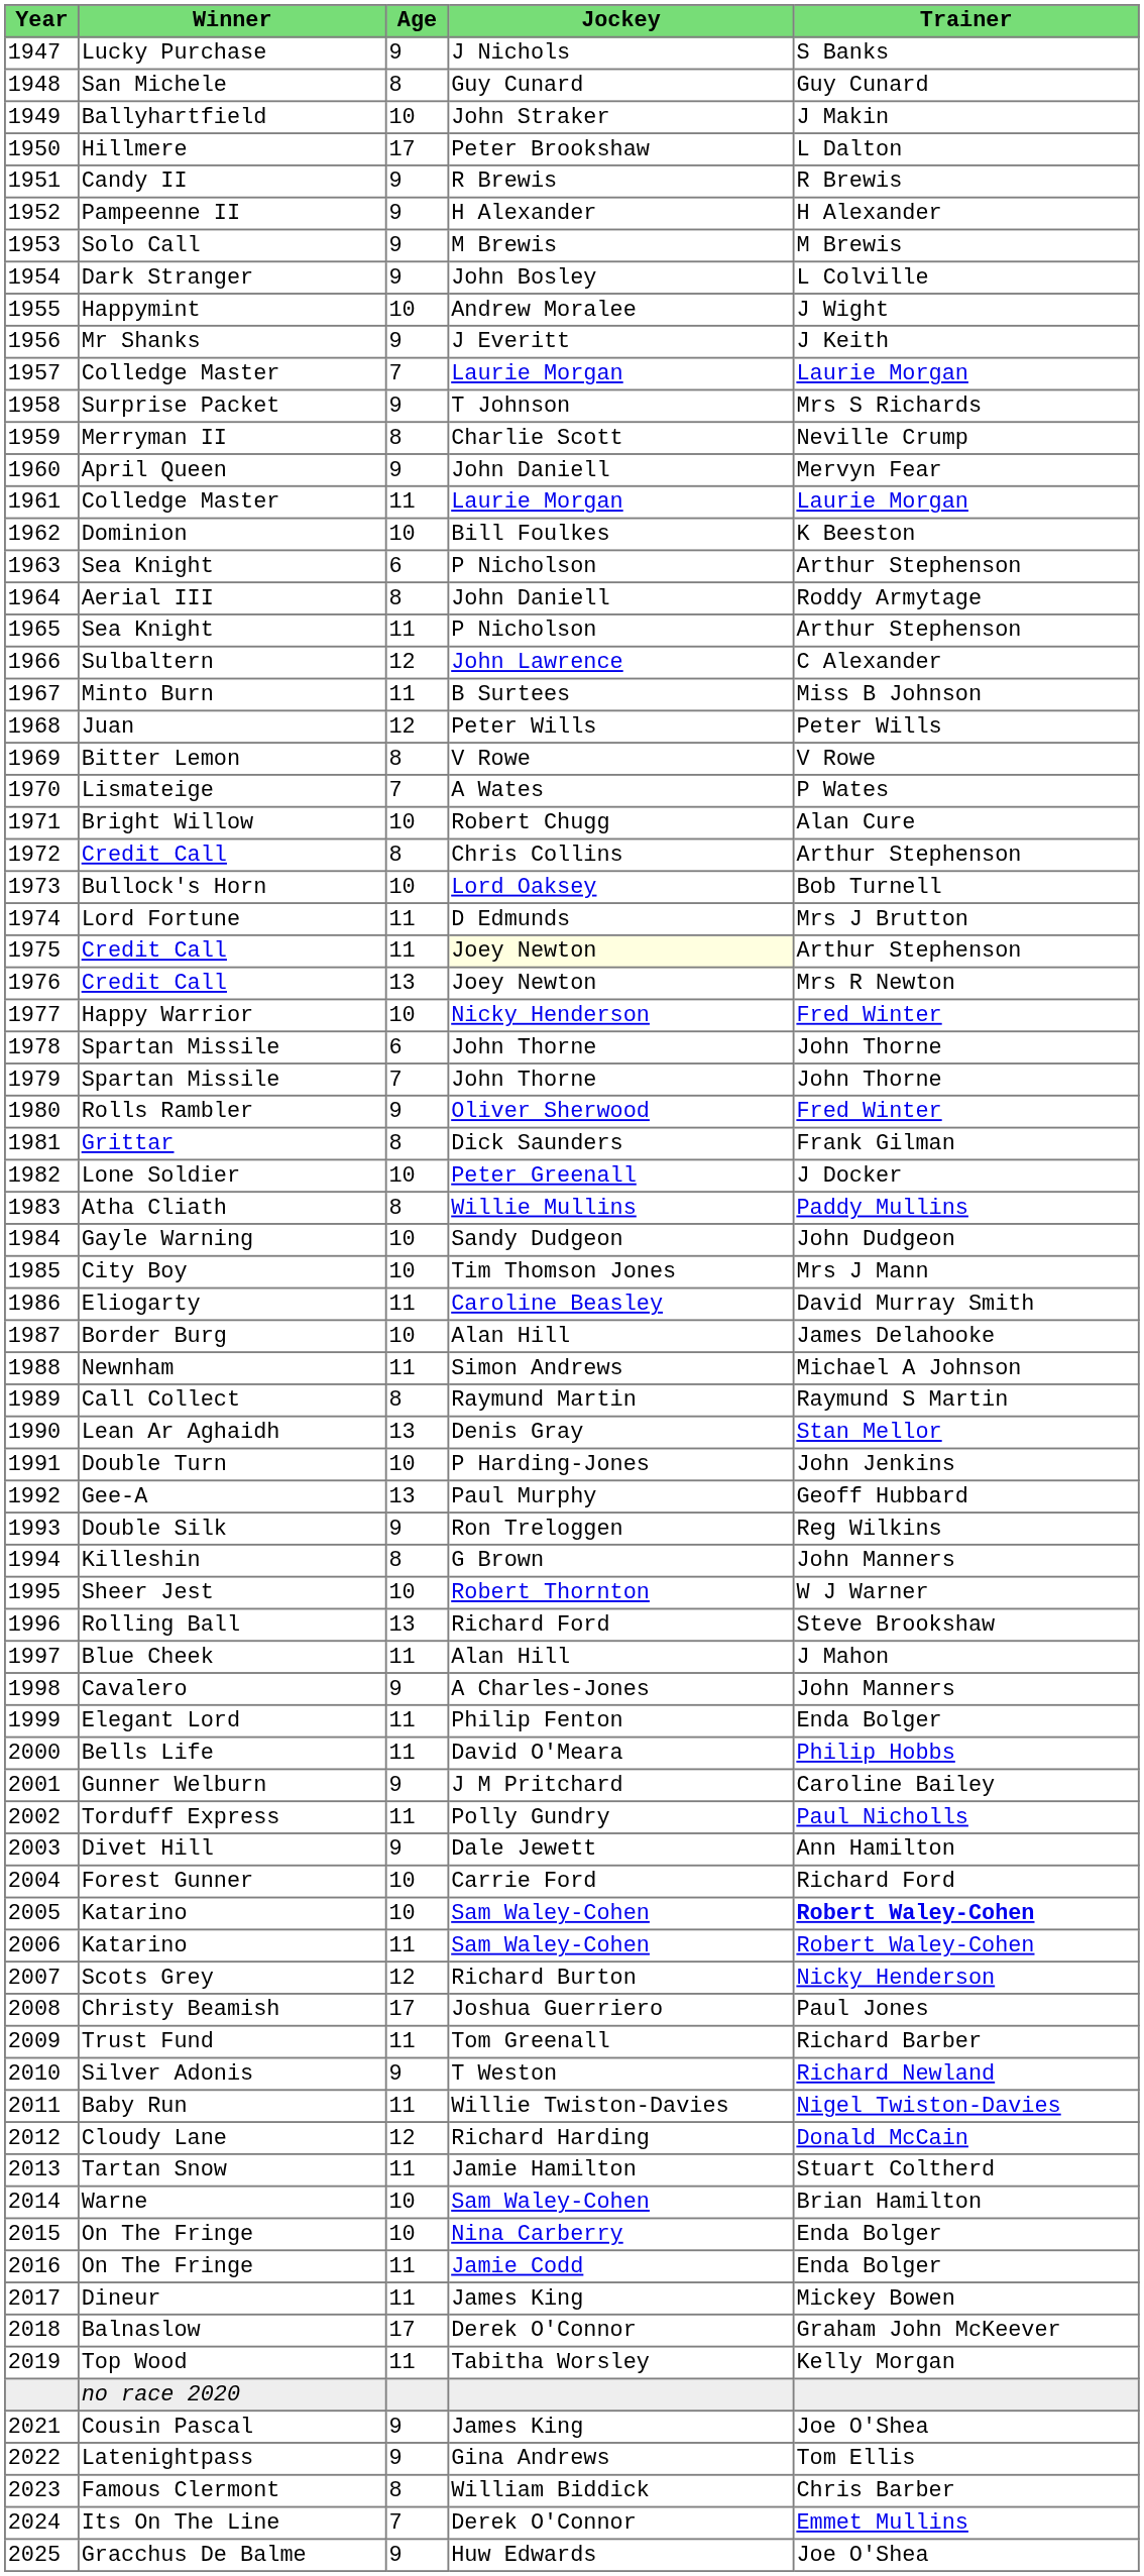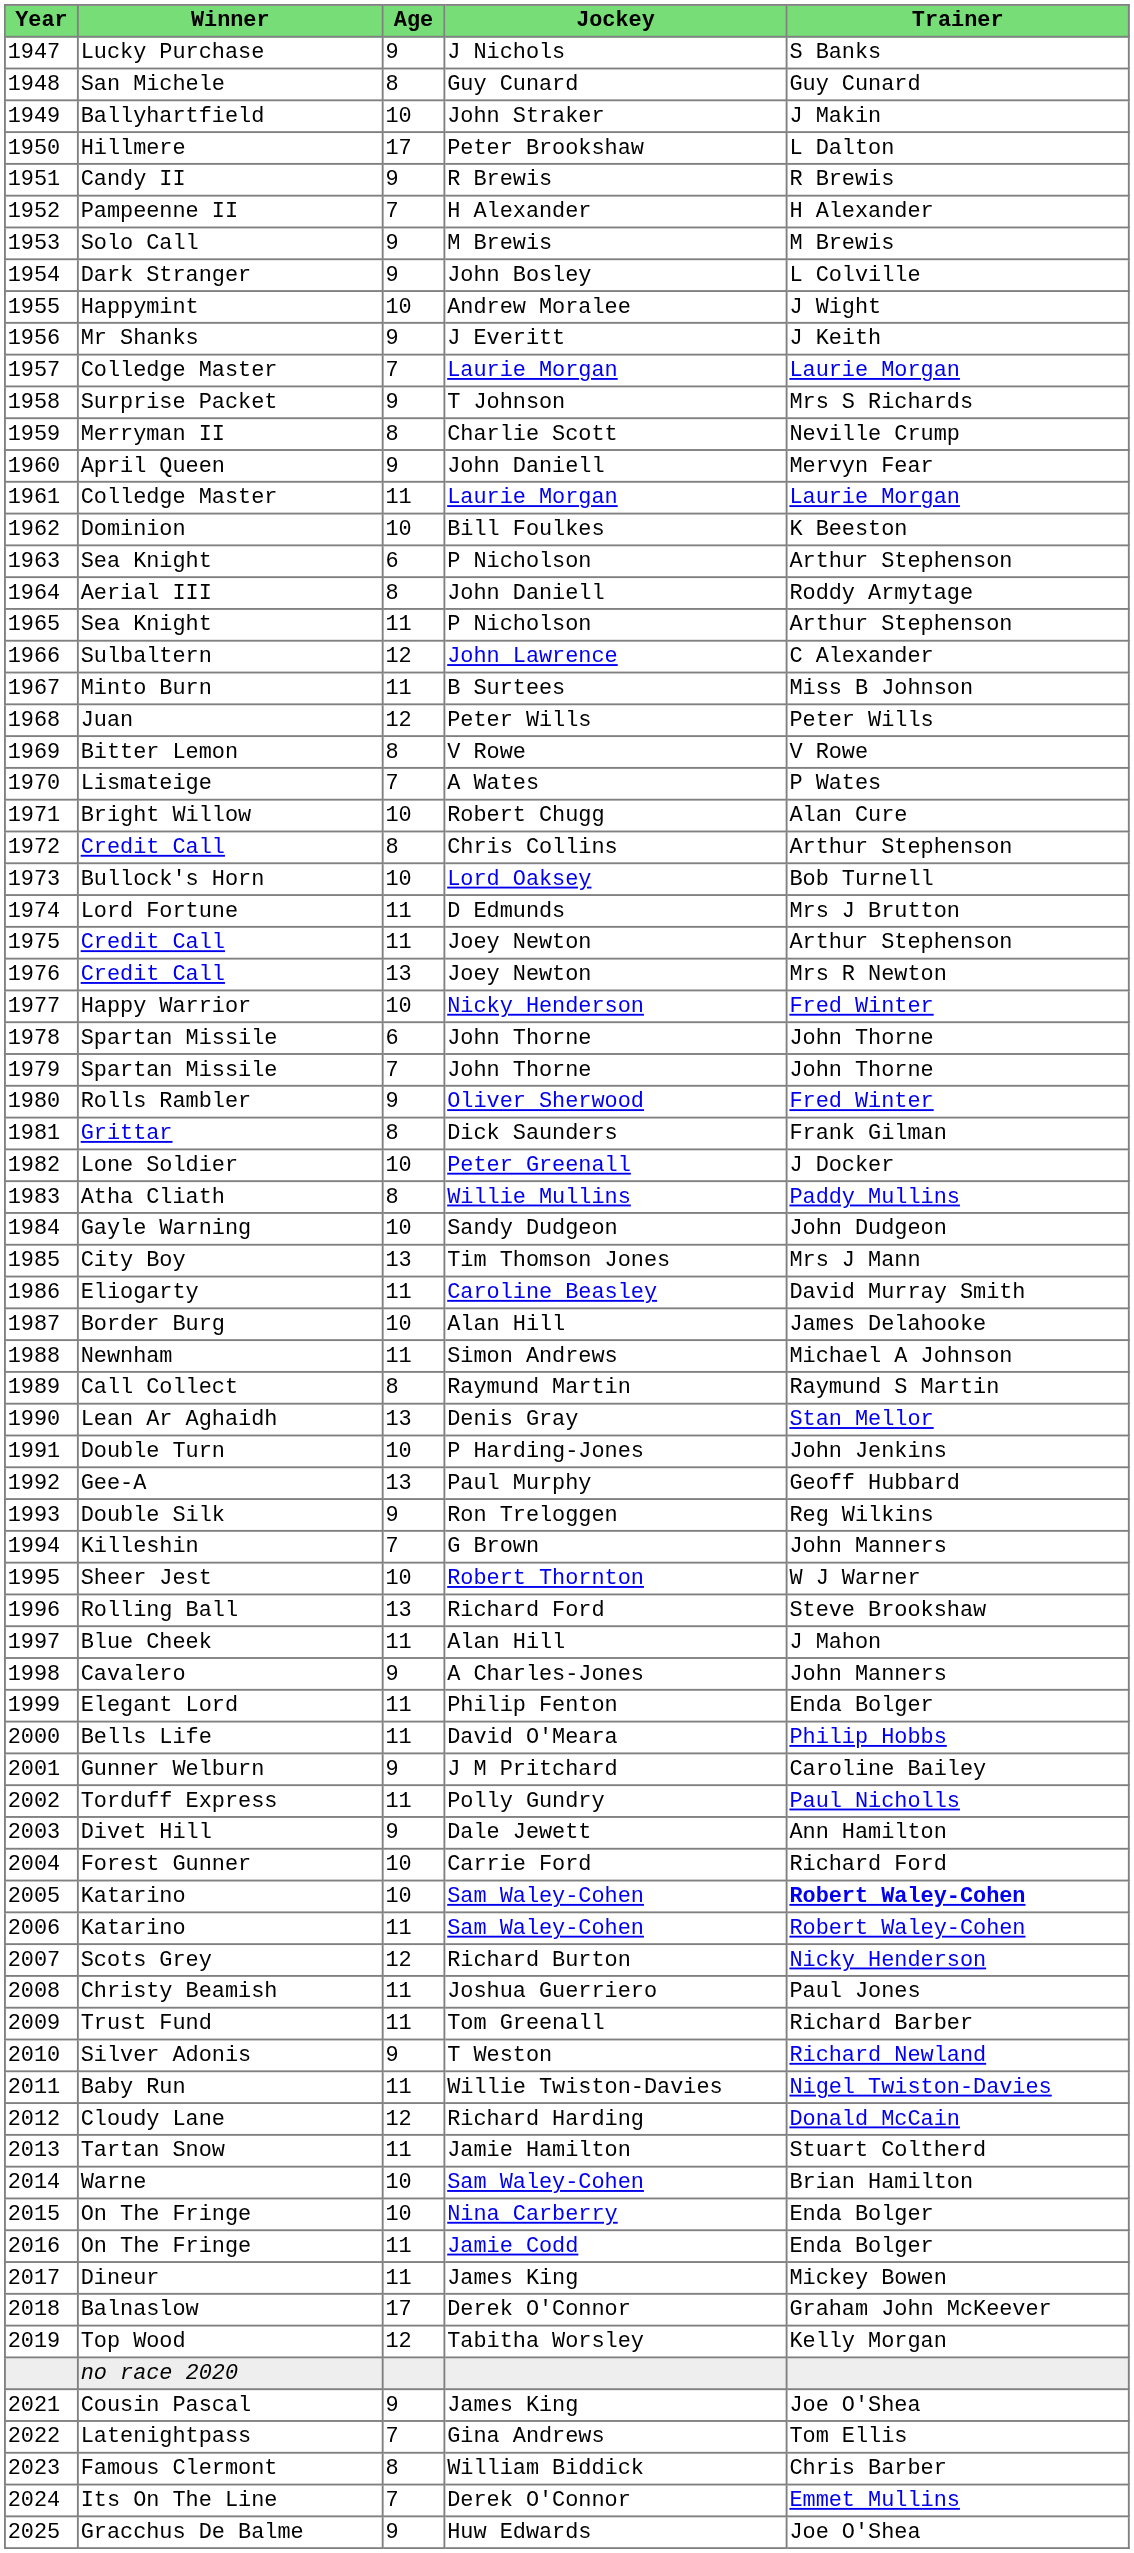Pampeenne II | Age: 9 -> 7
1975 / Credit Call | Jockey: lightyellow background -> no background
City Boy | Age: 10 -> 13
Killeshin | Age: 8 -> 7
Christy Beamish | Age: 17 -> 11
Top Wood | Age: 11 -> 12
Latenightpass | Age: 9 -> 7
